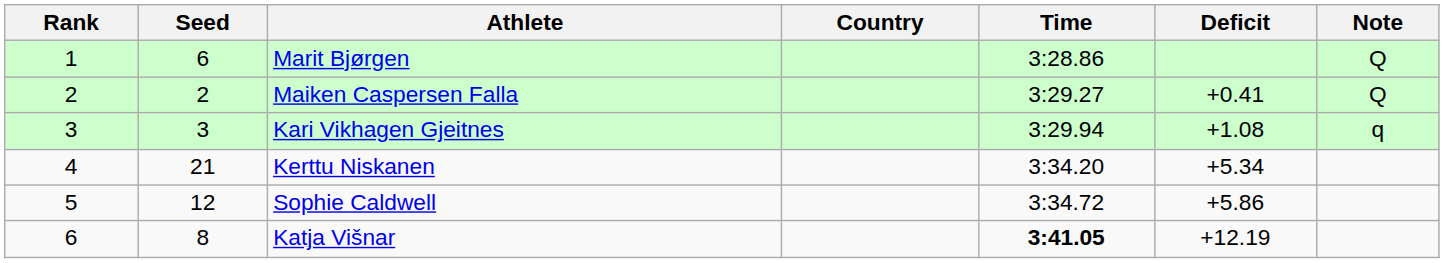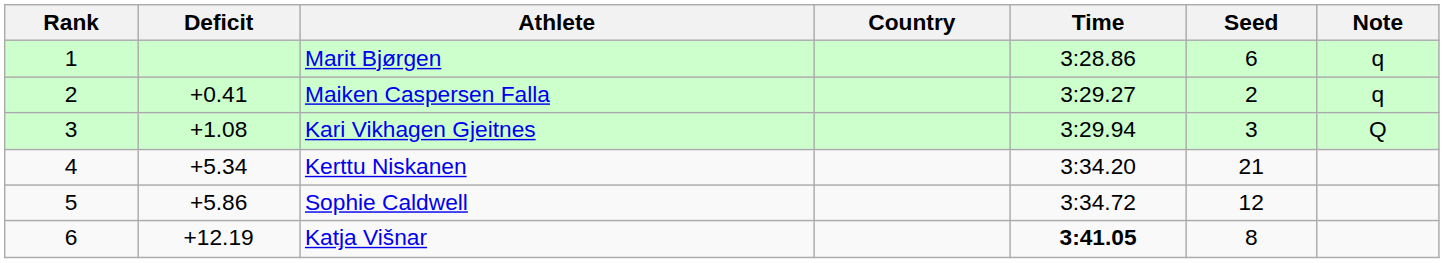columns swapped: Seed <-> Deficit
Marit Bjørgen | Note: Q -> q
Maiken Caspersen Falla | Note: Q -> q
Kari Vikhagen Gjeitnes | Note: q -> Q
